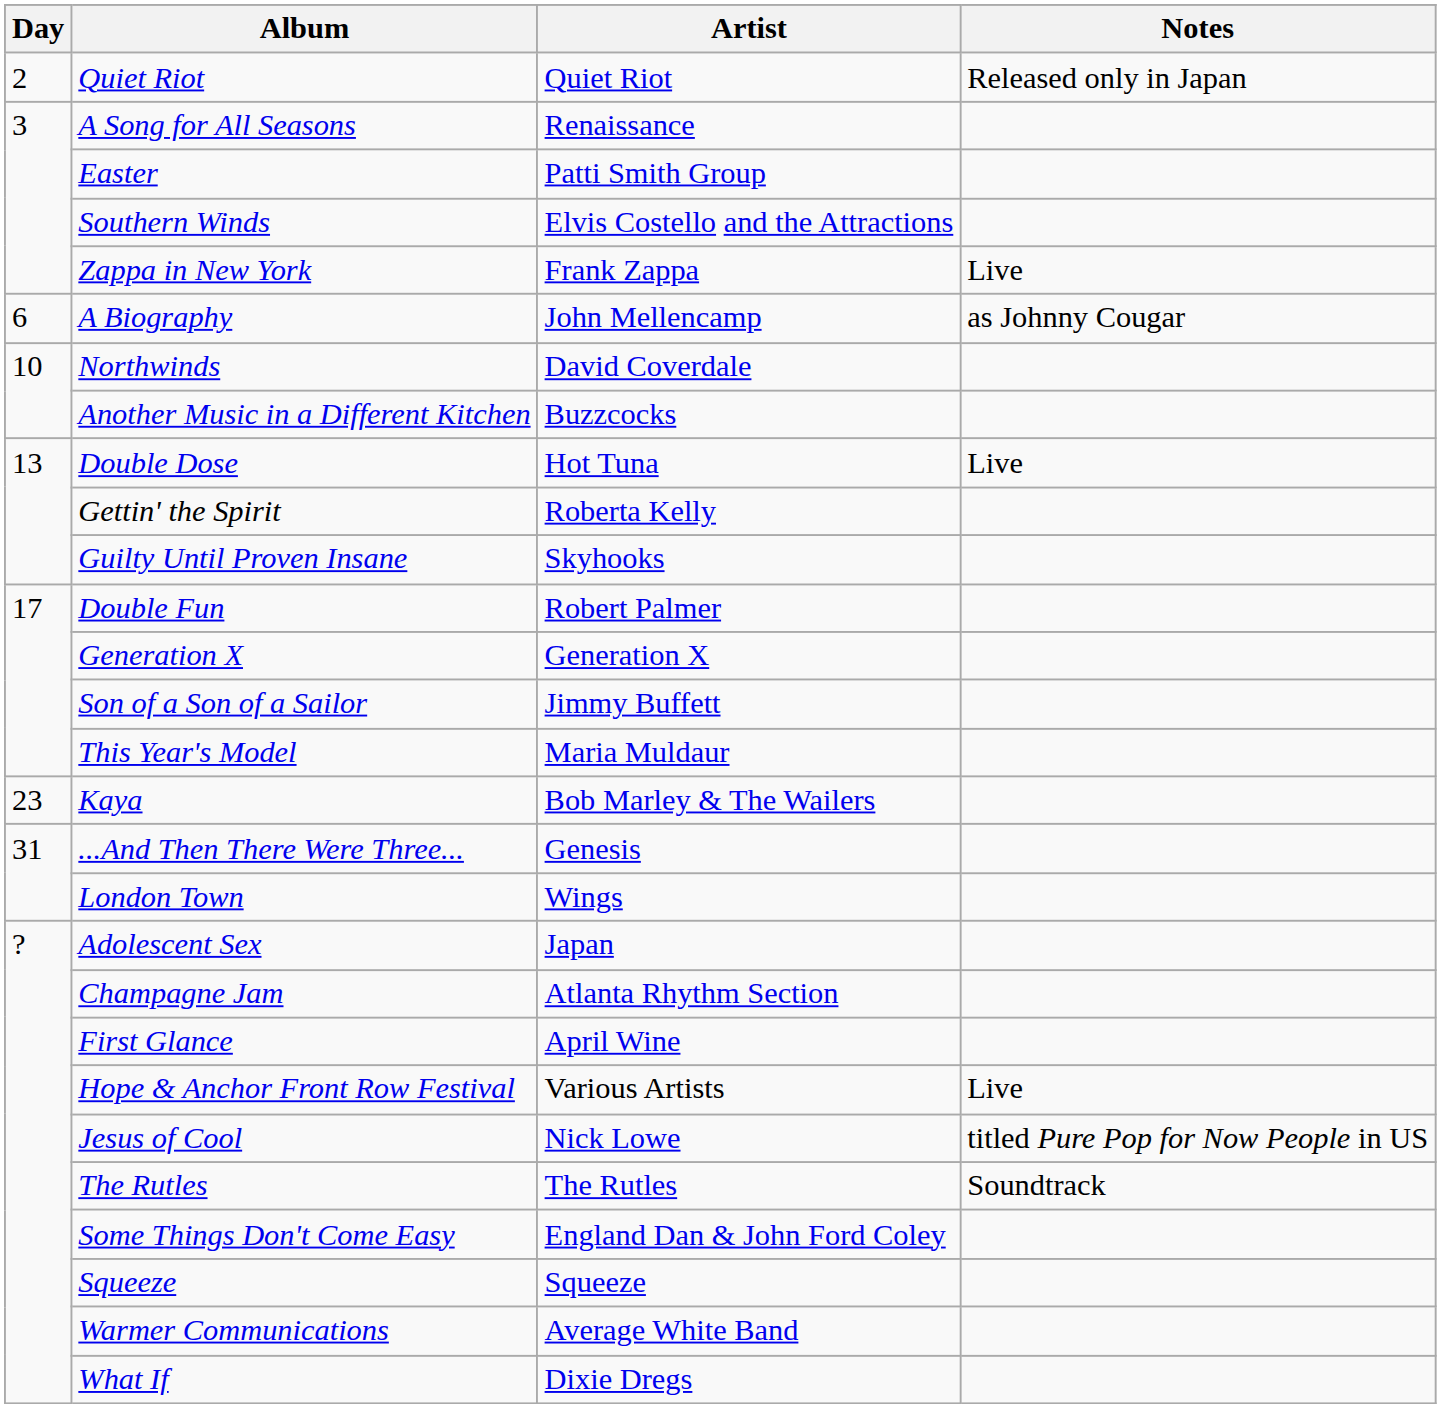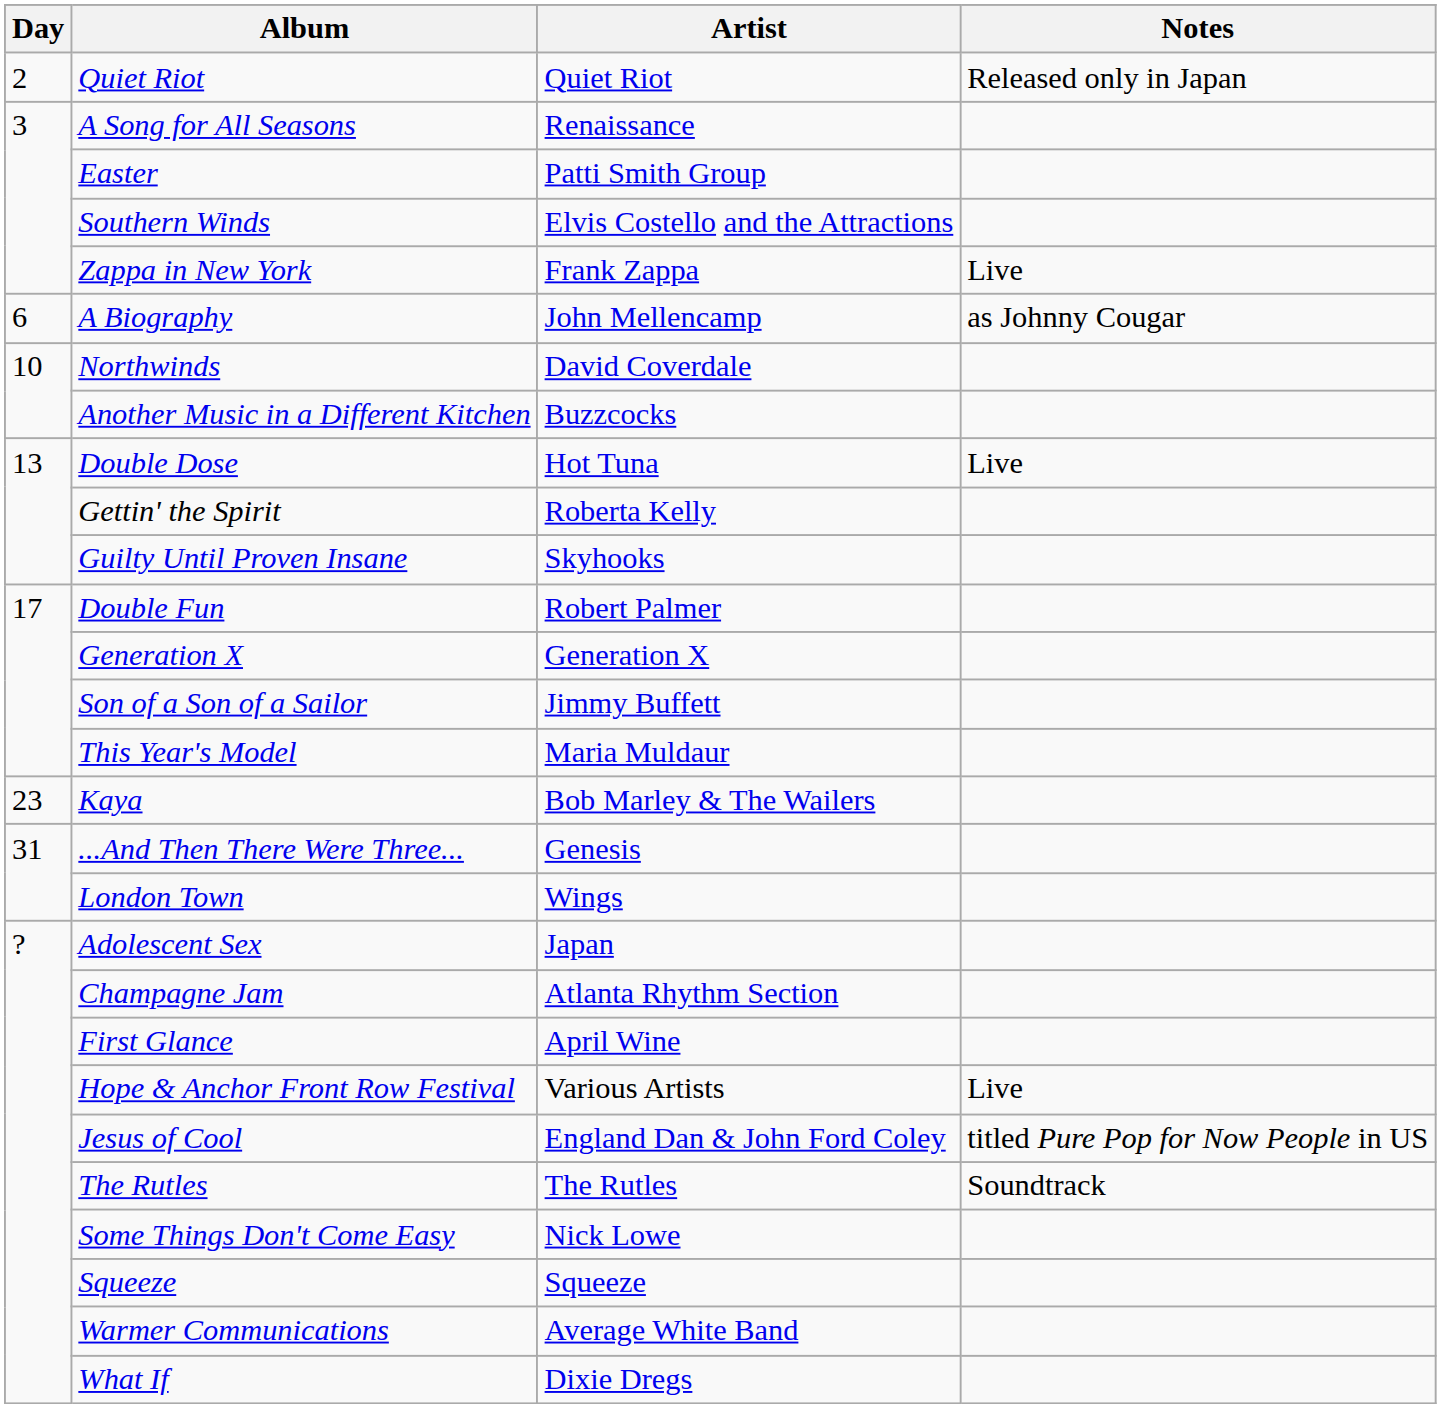Jesus of Cool | Artist: Nick Lowe -> England Dan & John Ford Coley
Some Things Don't Come Easy | Artist: England Dan & John Ford Coley -> Nick Lowe
